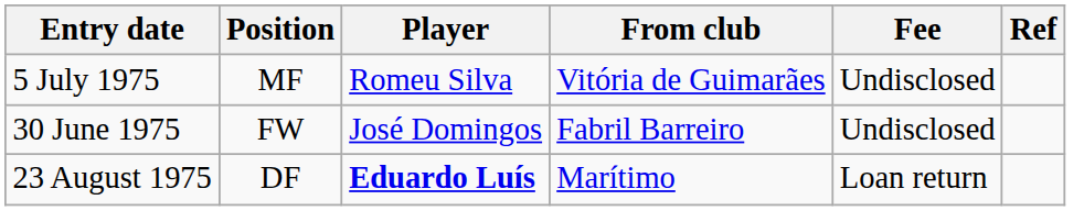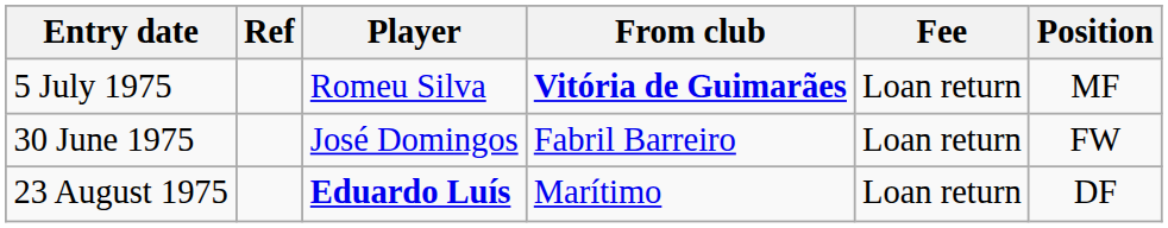columns swapped: Position <-> Ref
5 July 1975 | From club: normal -> bold
5 July 1975 | Fee: Undisclosed -> Loan return
30 June 1975 | Fee: Undisclosed -> Loan return
